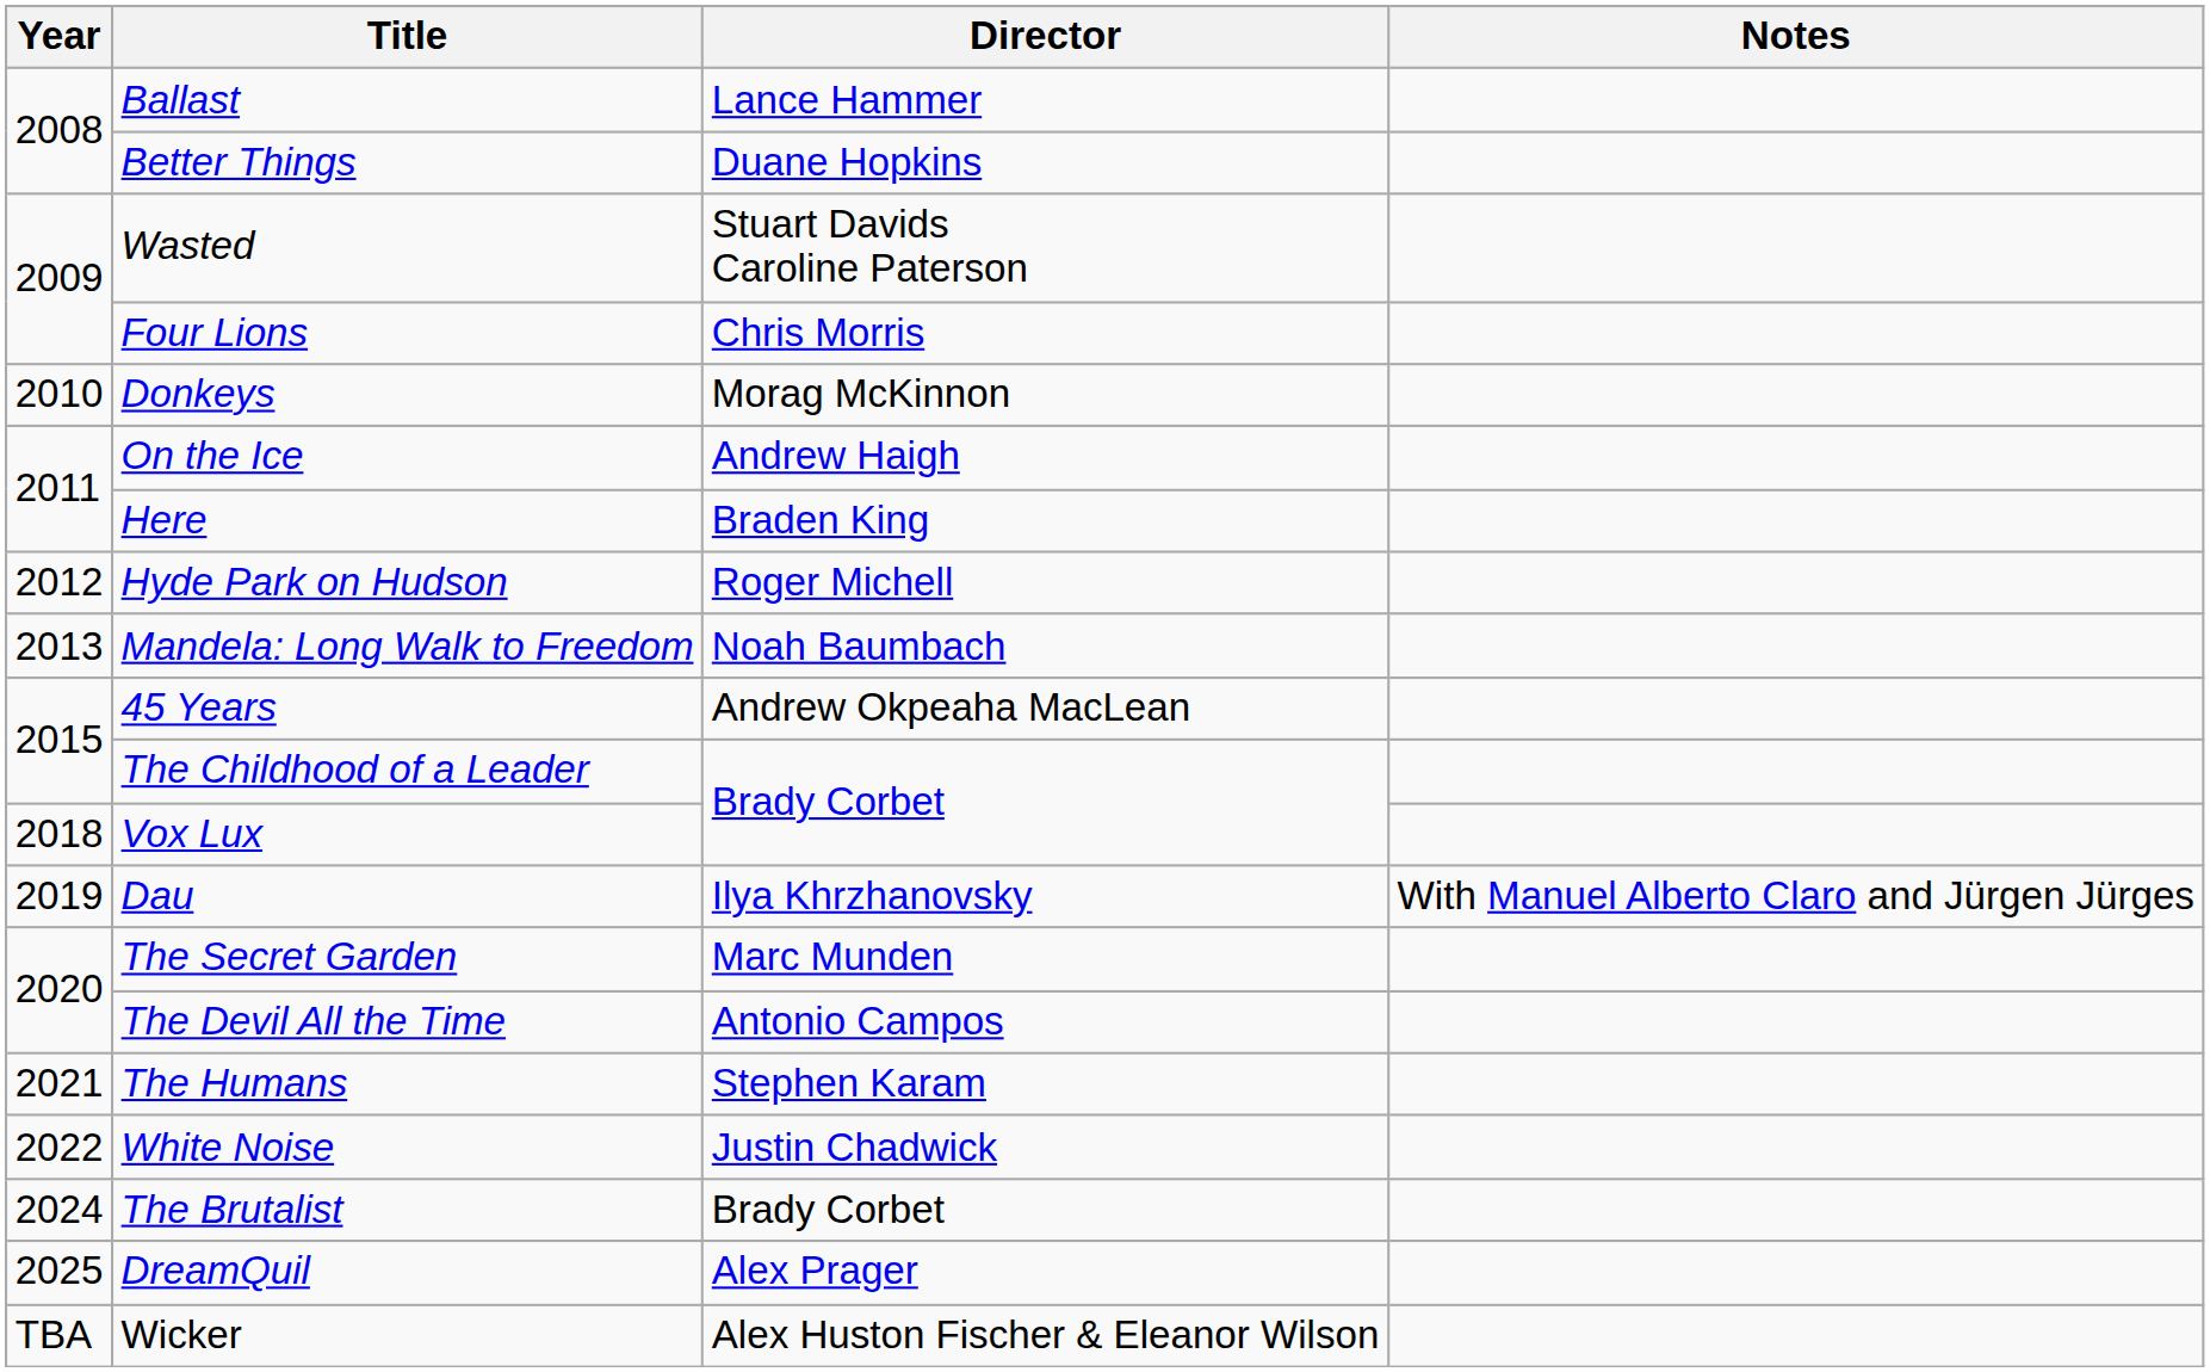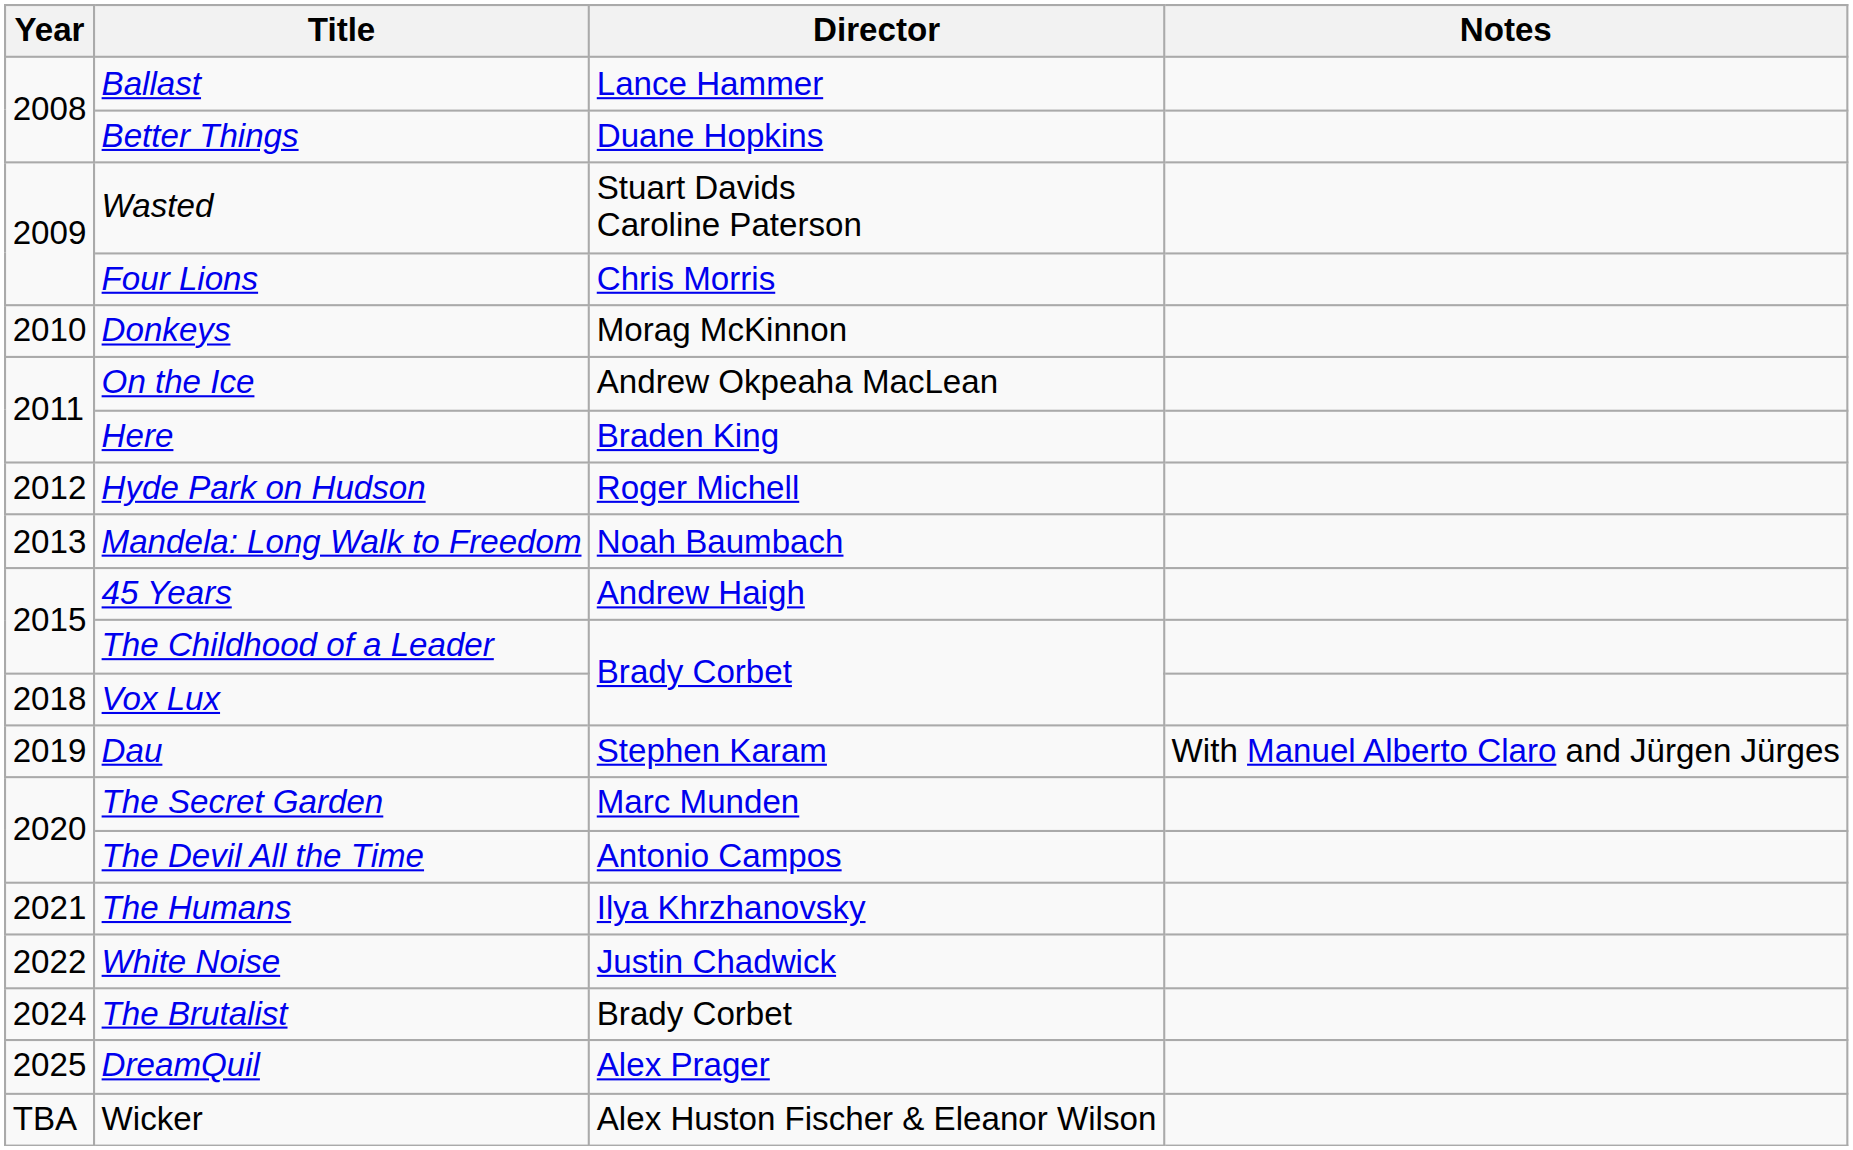On the Ice | Director: Andrew Haigh -> Andrew Okpeaha MacLean
45 Years | Director: Andrew Okpeaha MacLean -> Andrew Haigh
Dau | Director: Ilya Khrzhanovsky -> Stephen Karam
The Humans | Director: Stephen Karam -> Ilya Khrzhanovsky
